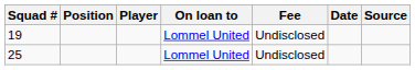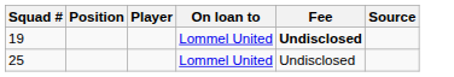- column: Date
19 | Fee: normal -> bold
